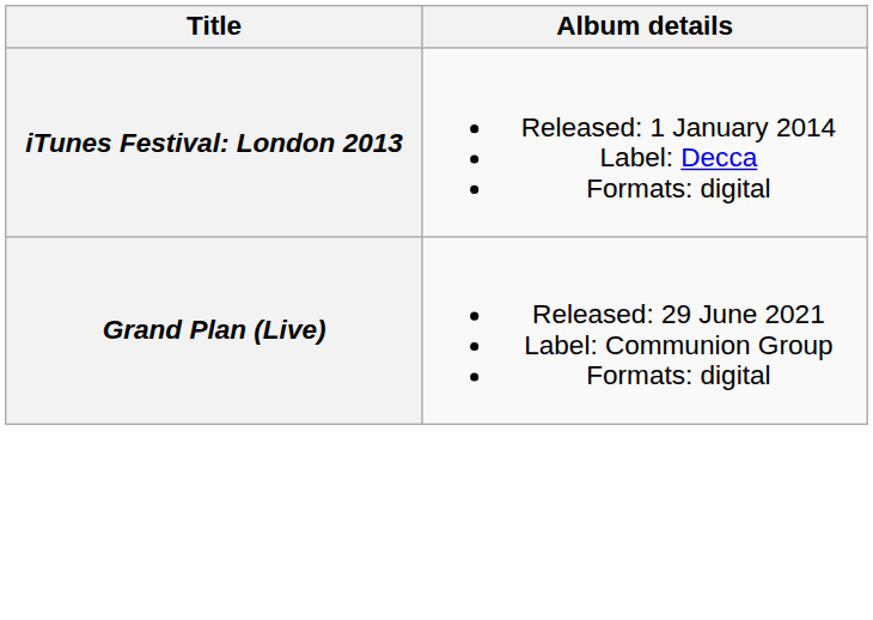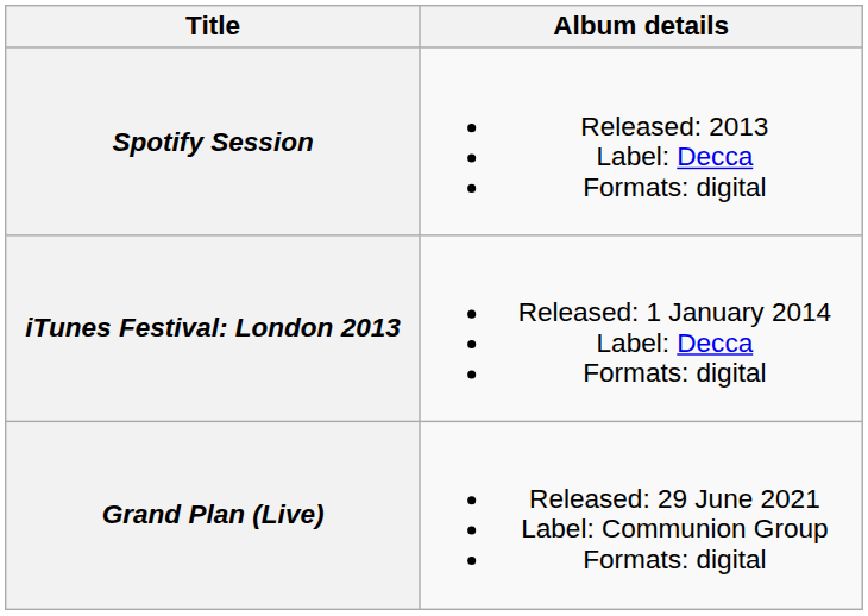+ row: Spotify Session | Released: 2013 Label: Decca Formats: digital
